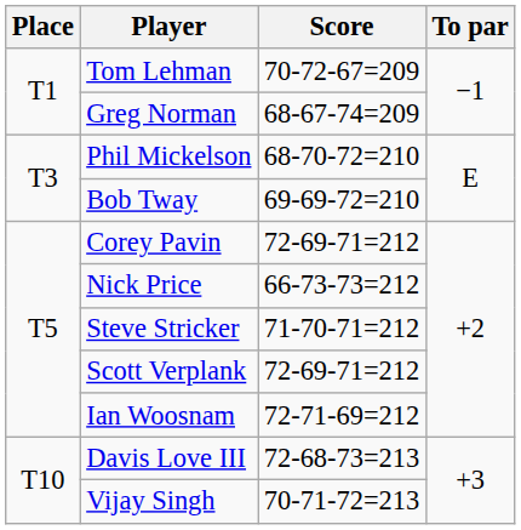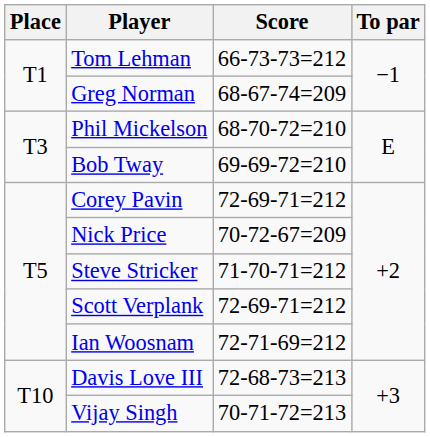Tom Lehman | Score: 70-72-67=209 -> 66-73-73=212
Nick Price | Score: 66-73-73=212 -> 70-72-67=209
